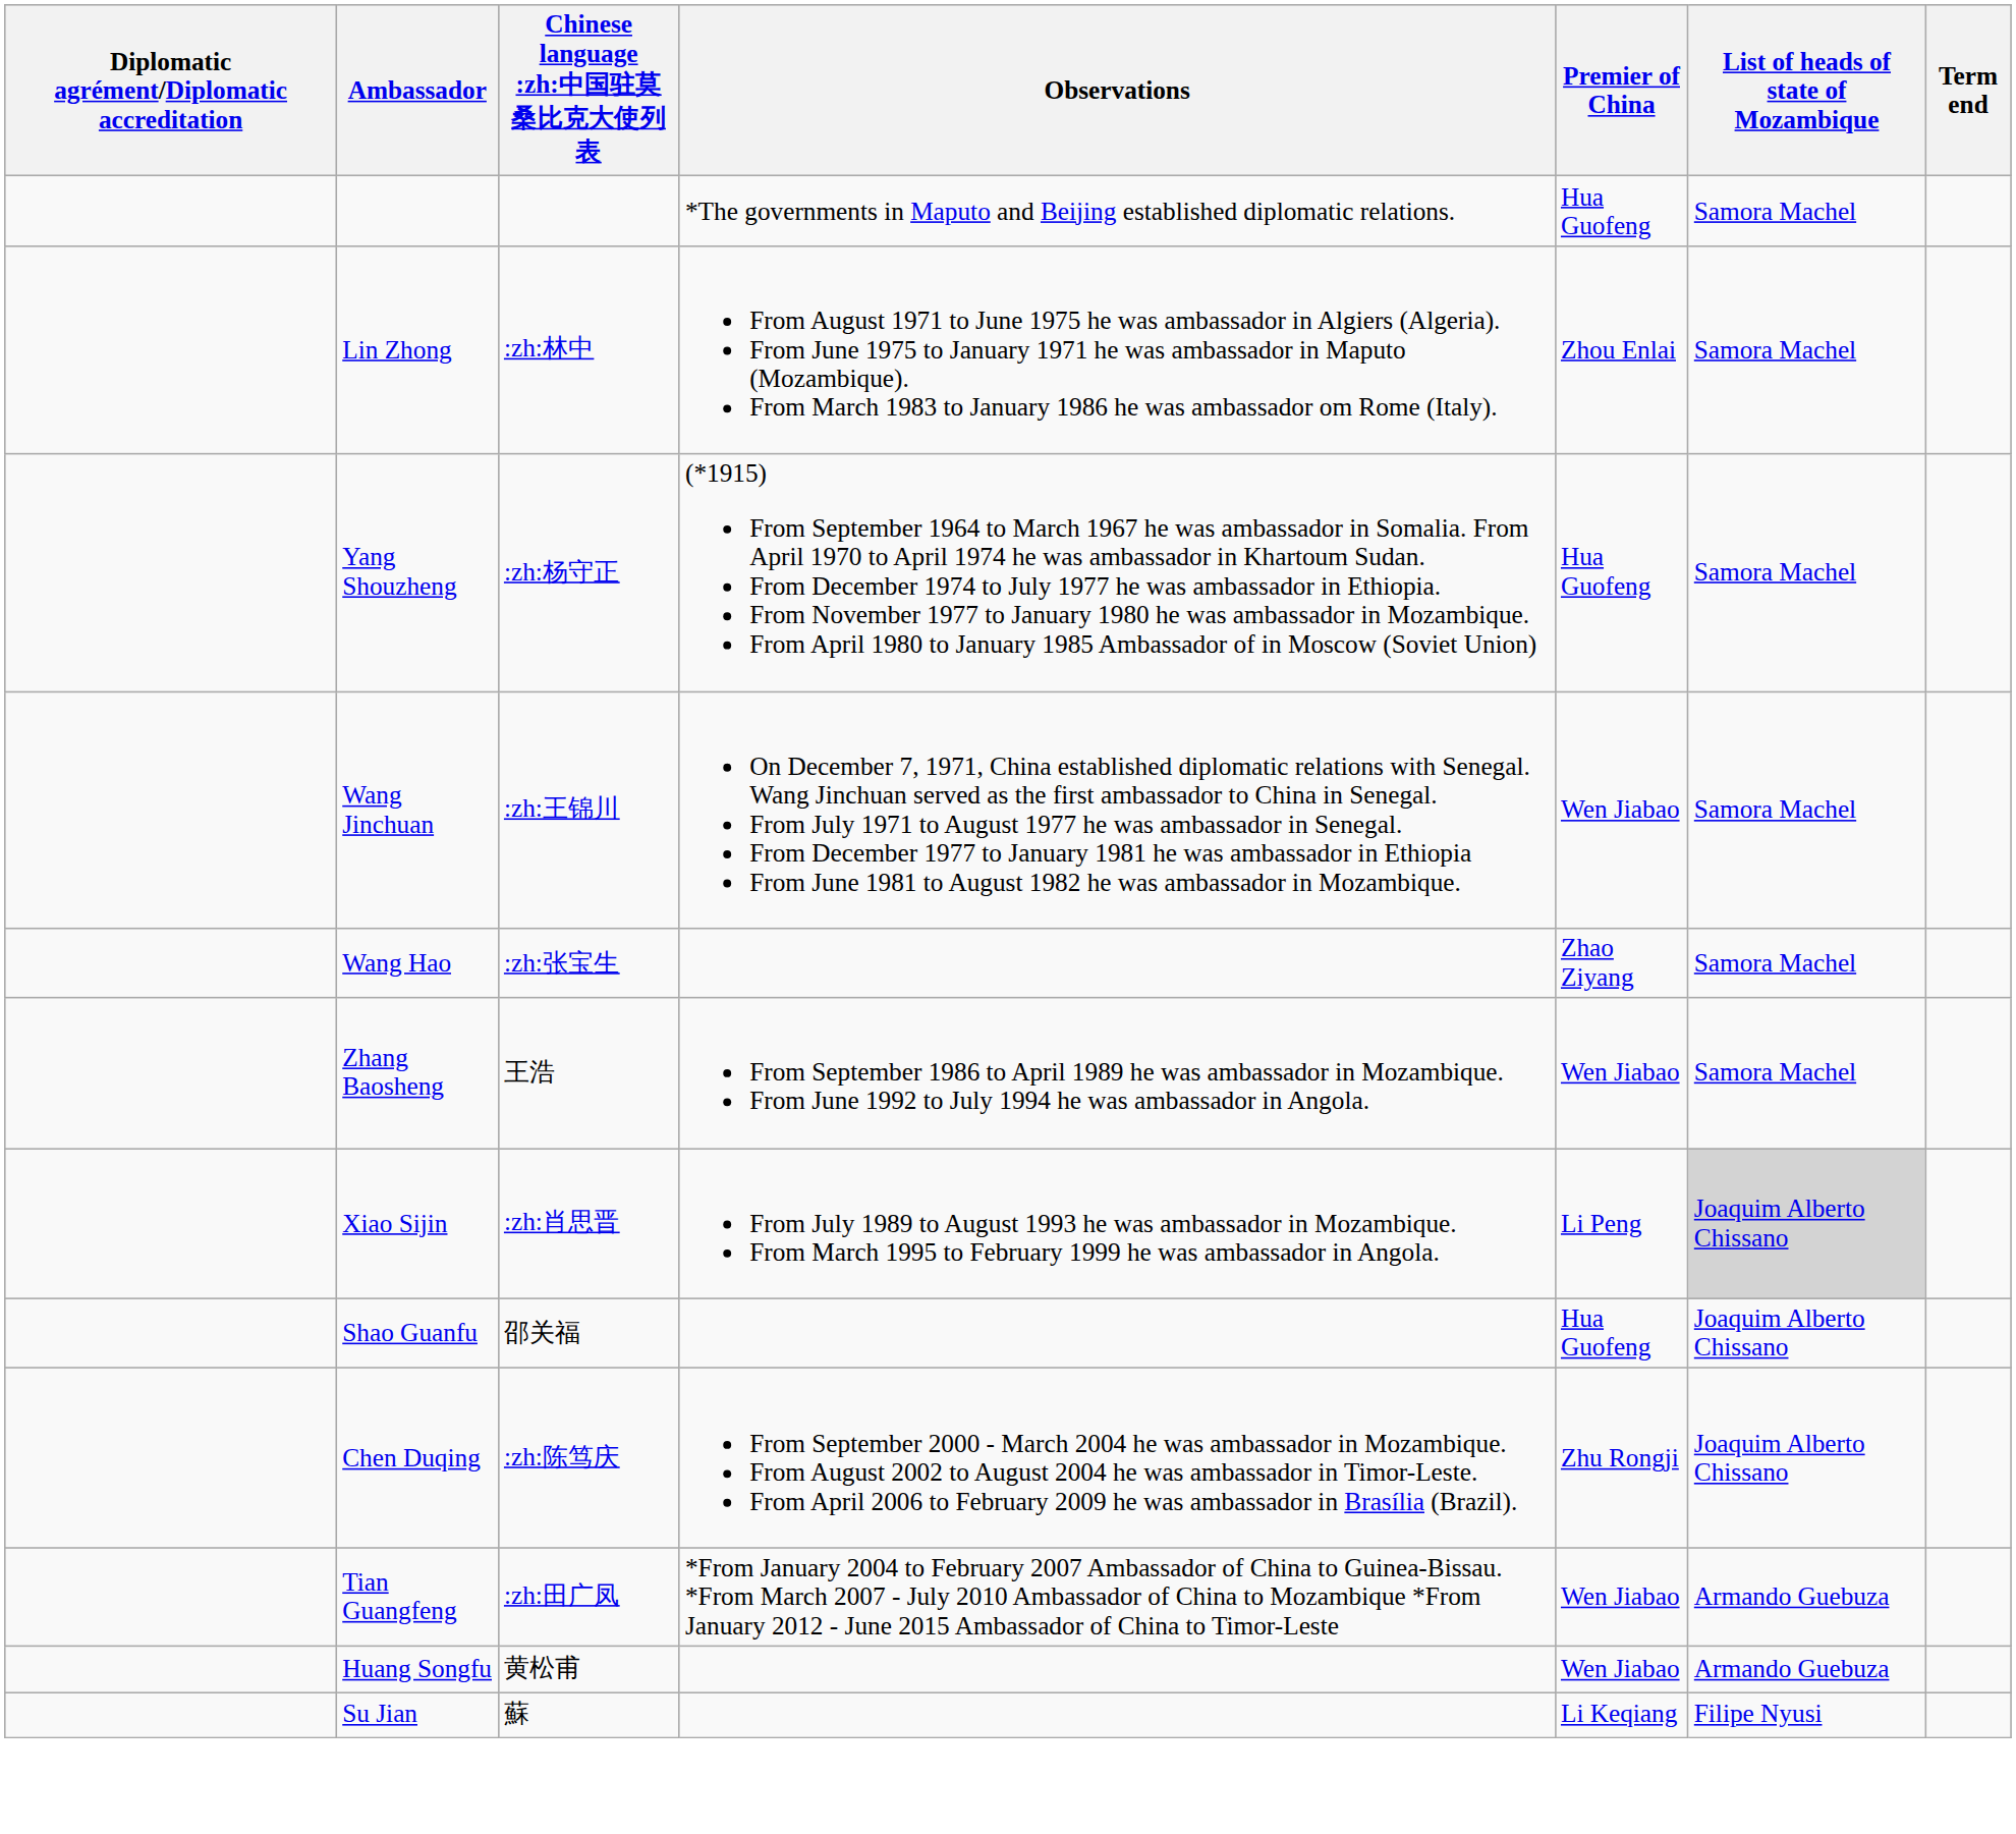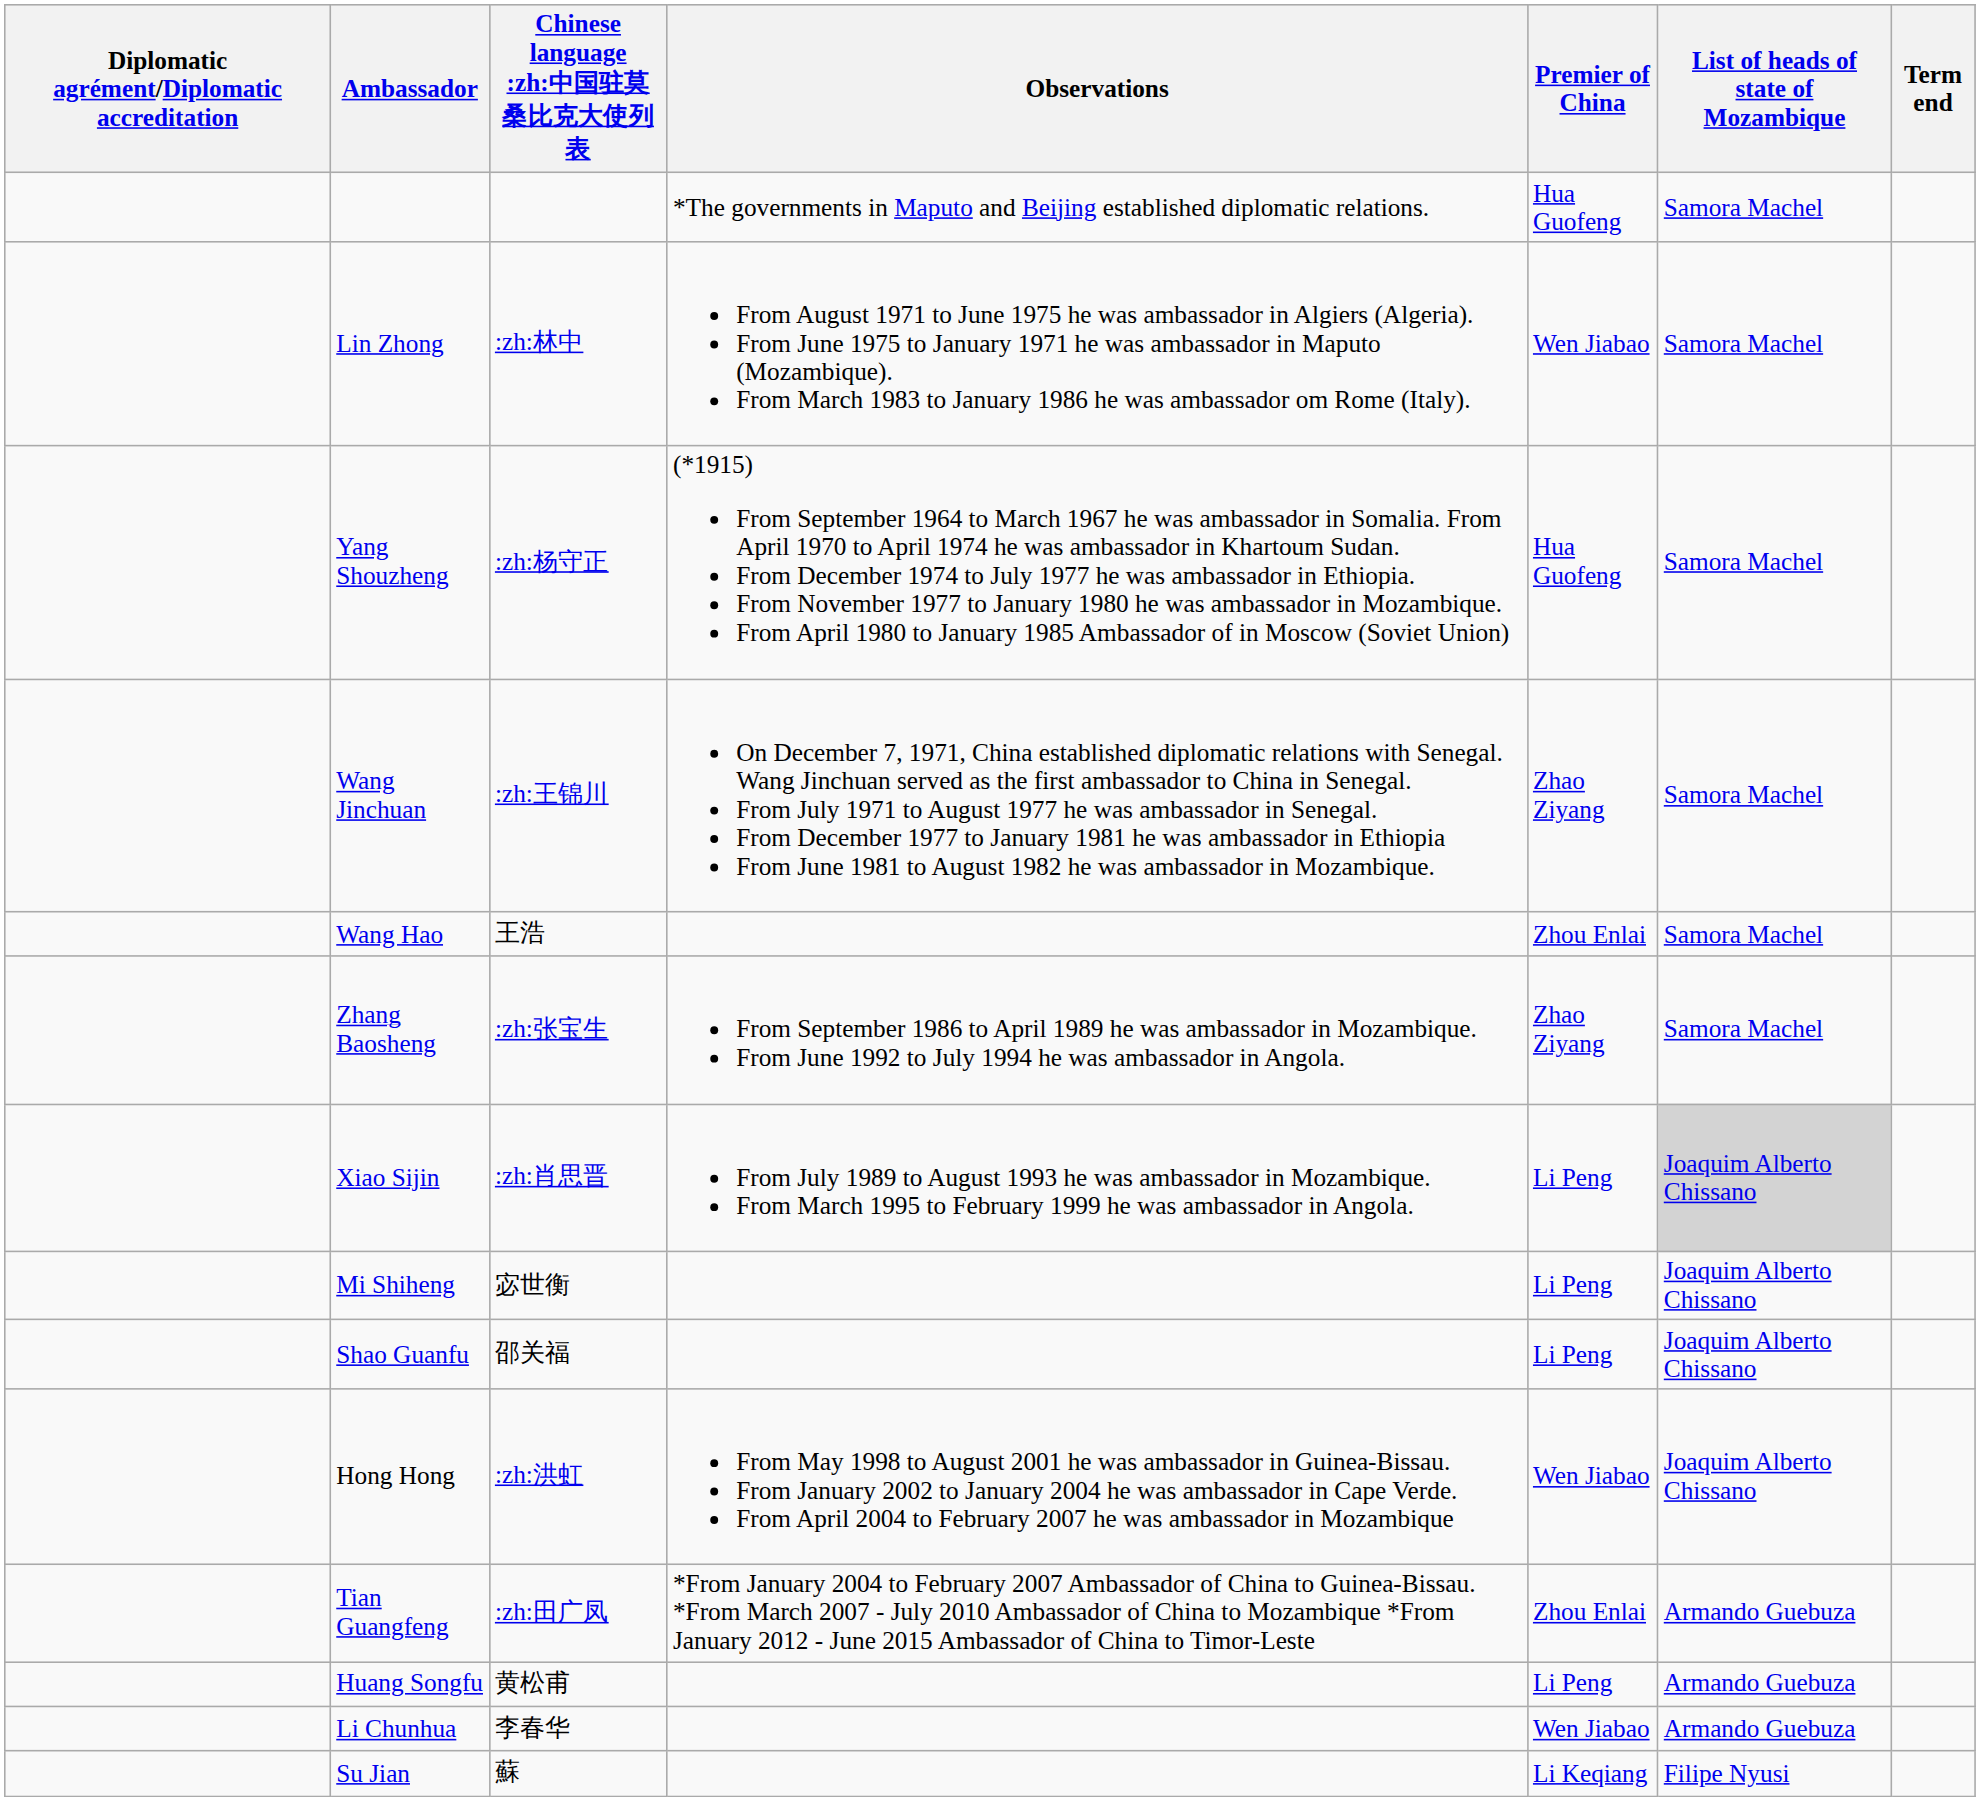Lin Zhong | Premier of China: Zhou Enlai -> Wen Jiabao
Wang Jinchuan | Premier of China: Wen Jiabao -> Zhao Ziyang
Wang Hao | Chinese language :zh:中国驻莫桑比克大使列表: :zh:张宝生 -> 王浩
Wang Hao | Premier of China: Zhao Ziyang -> Zhou Enlai
Zhang Baosheng | Chinese language :zh:中国驻莫桑比克大使列表: 王浩 -> :zh:张宝生
Zhang Baosheng | Premier of China: Wen Jiabao -> Zhao Ziyang
+ row: Mi Shiheng | 宓世衡 | Li Peng | Joaquim Alberto Chissano
Shao Guanfu | Premier of China: Hua Guofeng -> Li Peng
- row: Chen Duqing | :zh:陈笃庆 | From September 2000 - March 2004 he was ambassador in Mozambique. From August 2002 to August 2004 he was ambassador in Timor-Leste. From April 2006 to February 2009 he was ambassador in Brasília (Brazil). | Zhu Rongji | Joaquim Alberto Chissano
+ row: Hong Hong | :zh:洪虹 | From May 1998 to August 2001 he was ambassador in Guinea-Bissau. From January 2002 to January 2004 he was ambassador in Cape Verde. From April 2004 to February 2007 he was ambassador in Mozambique | Wen Jiabao | Joaquim Alberto Chissano
Tian Guangfeng | Premier of China: Wen Jiabao -> Zhou Enlai
Huang Songfu | Premier of China: Wen Jiabao -> Li Peng
+ row: Li Chunhua | 李春华 | Wen Jiabao | Armando Guebuza
